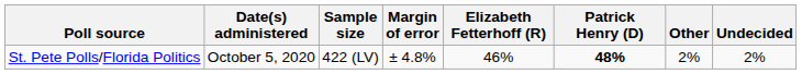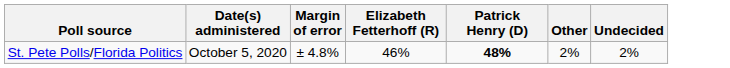- column: Sample size | 422 (LV)
